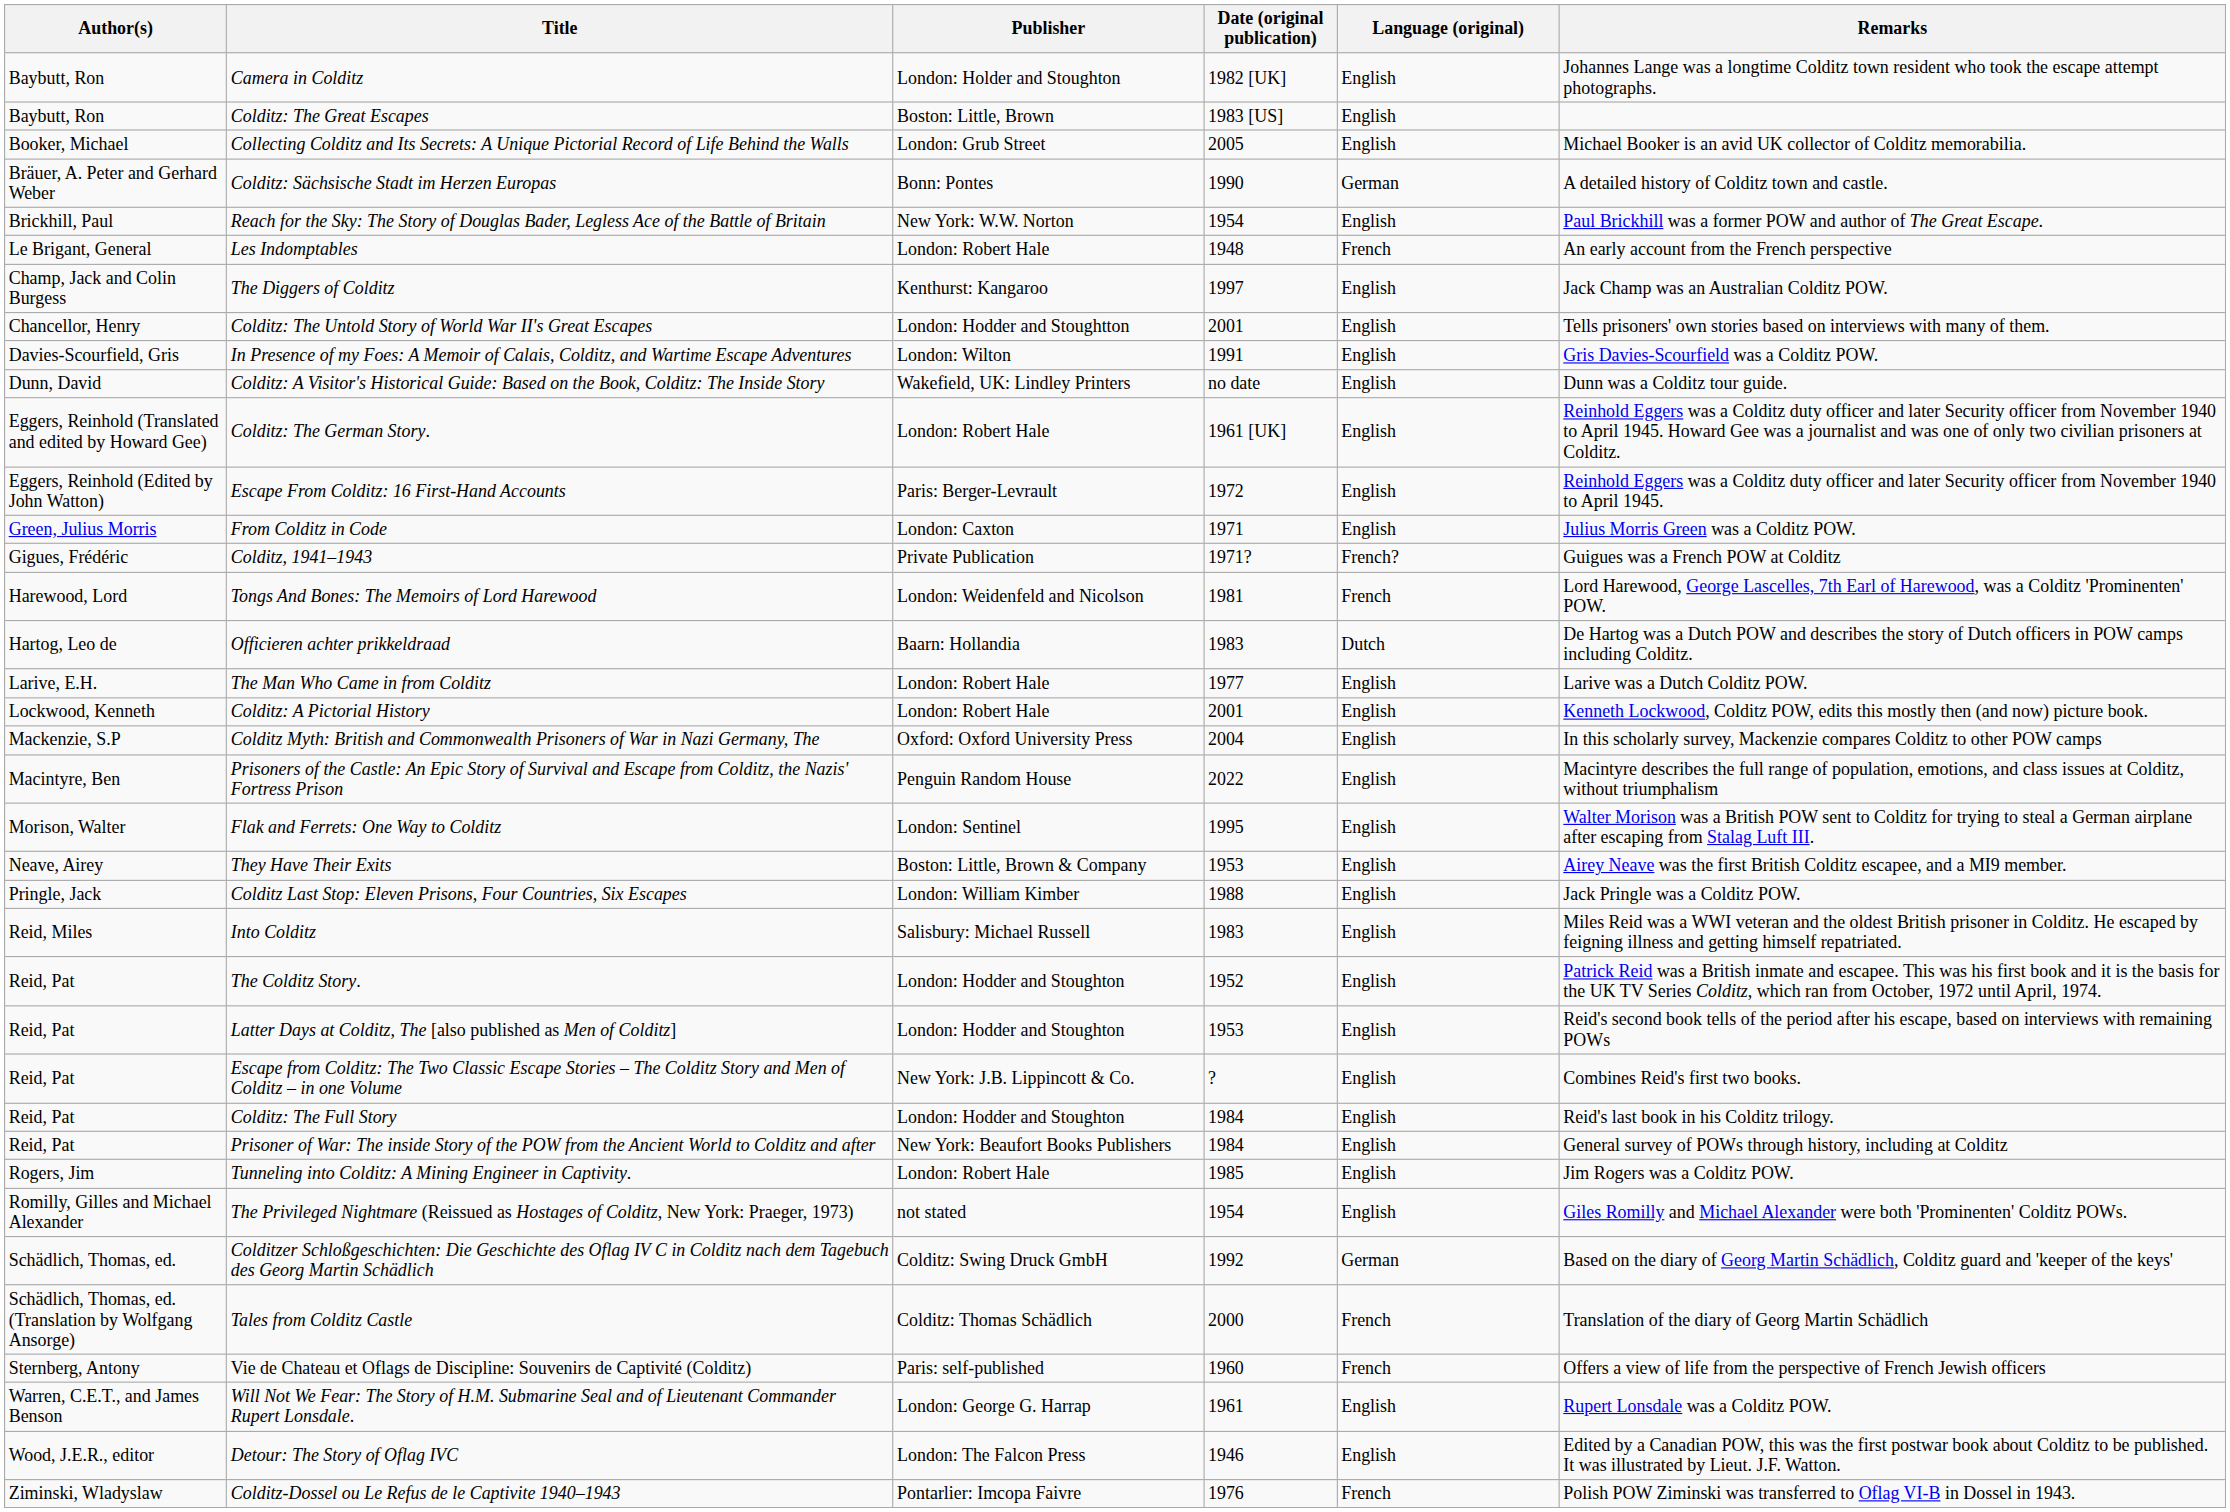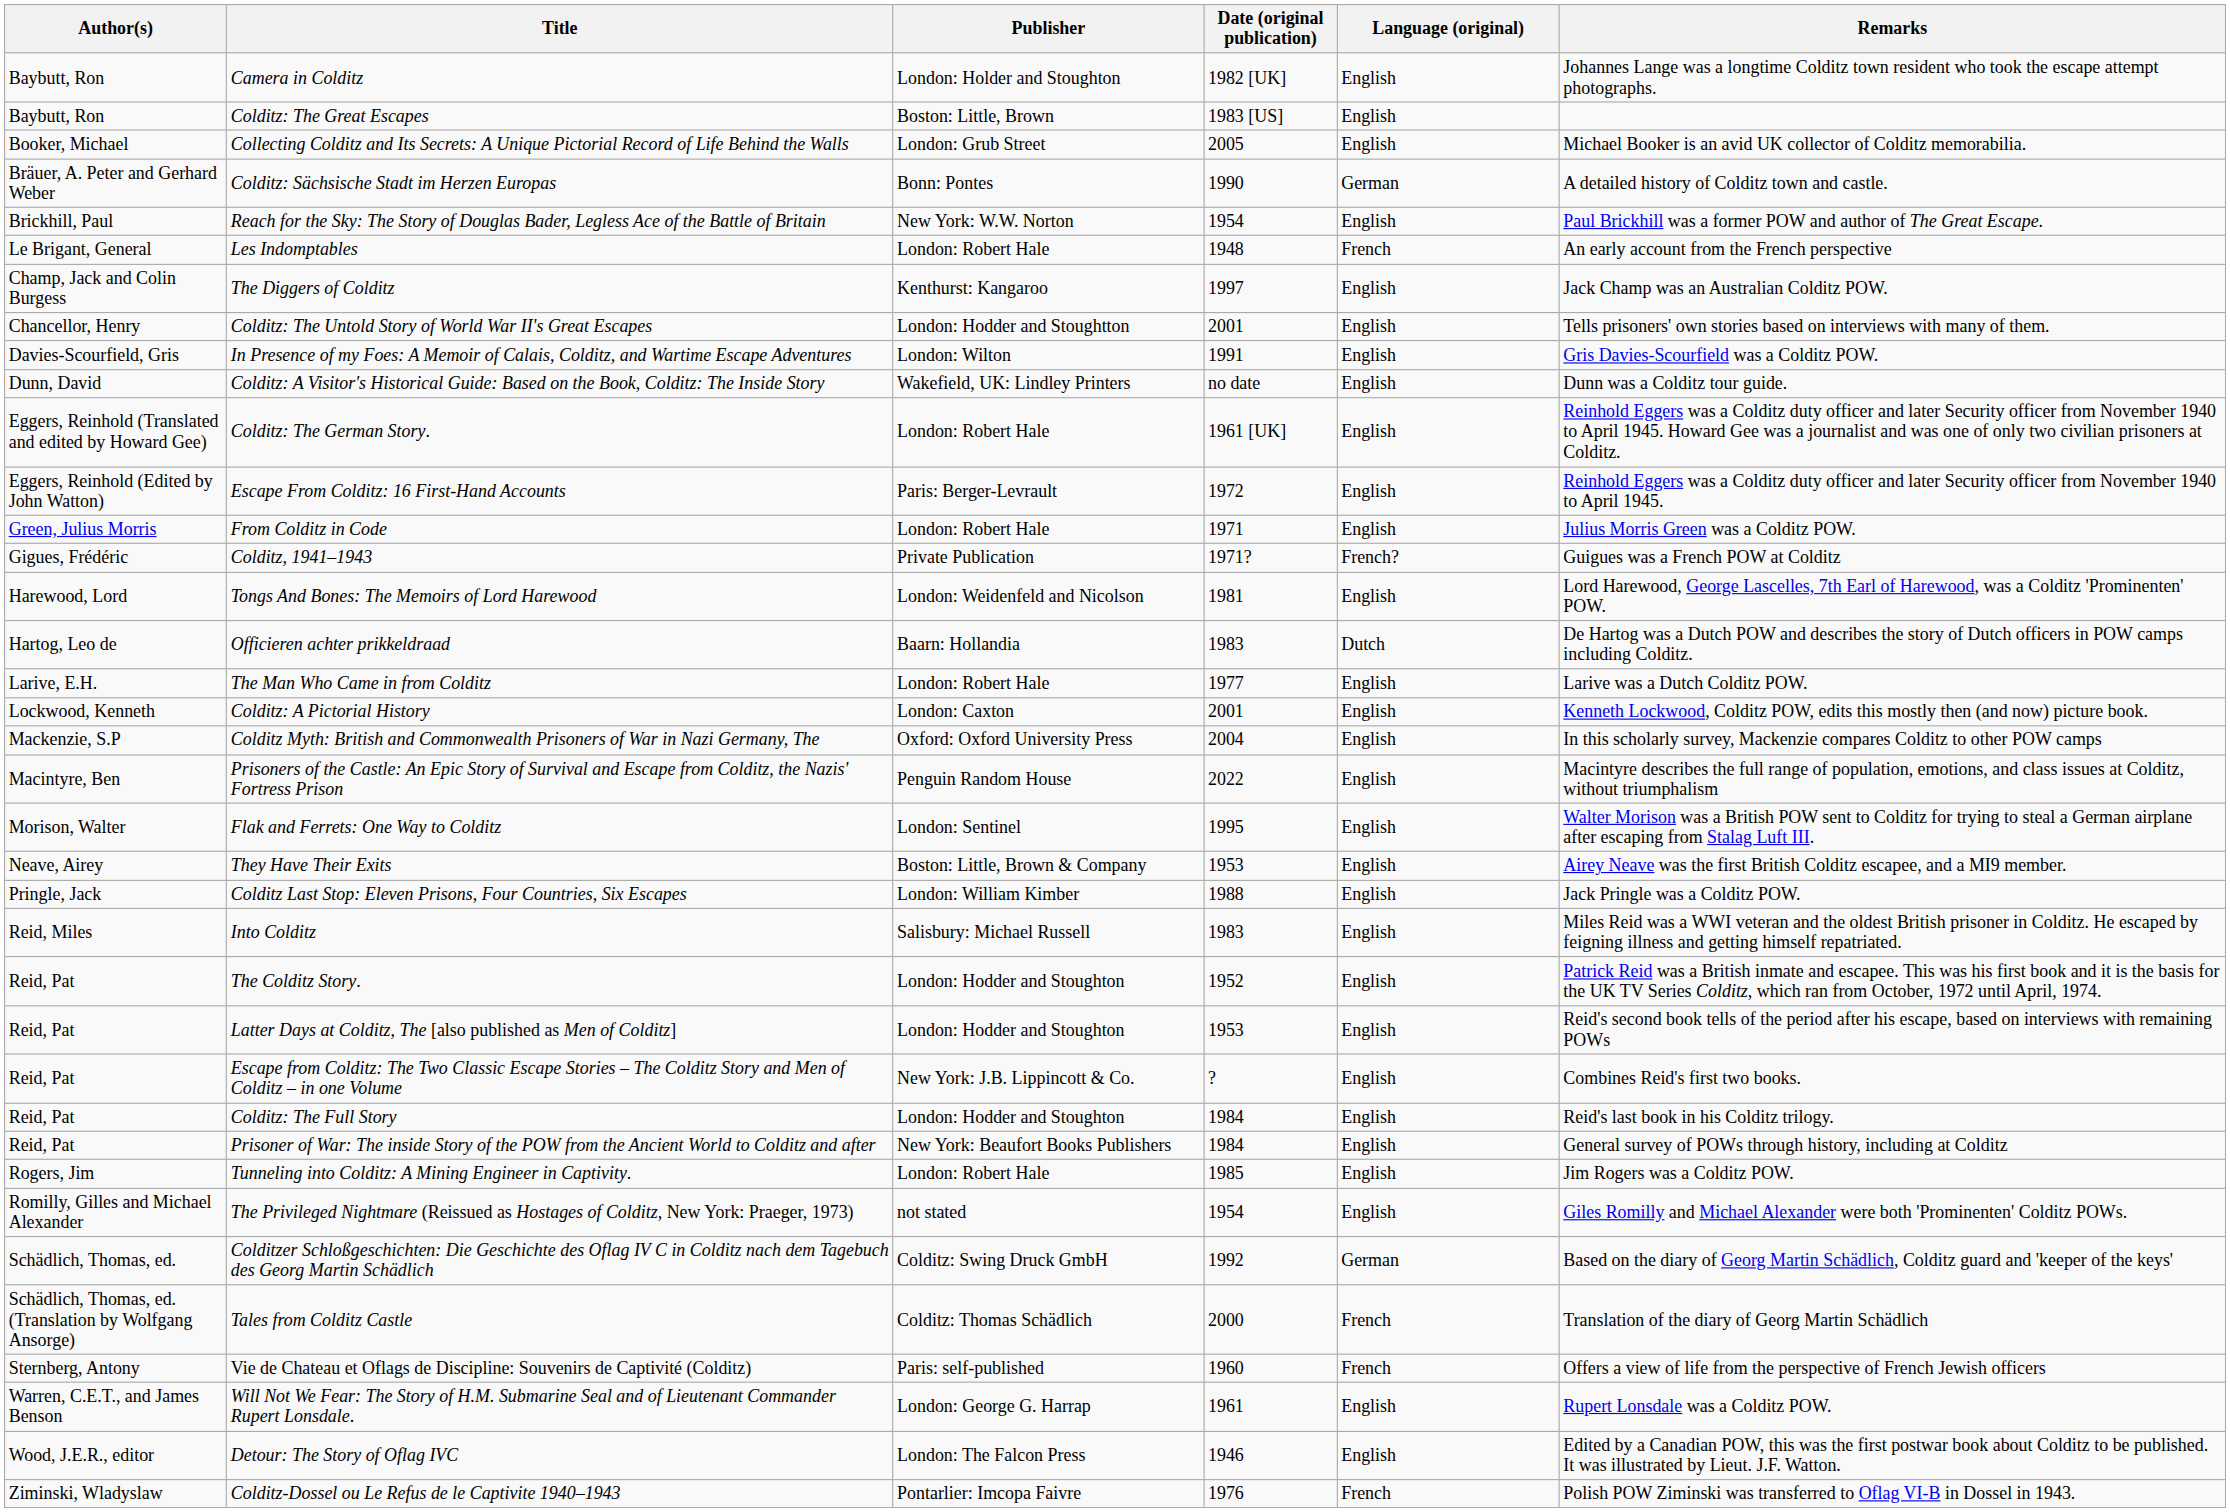From Colditz in Code | Publisher: London: Caxton -> London: Robert Hale
Tongs And Bones: The Memoirs of Lord Harewood | Language (original): French -> English
Colditz: A Pictorial History | Publisher: London: Robert Hale -> London: Caxton
